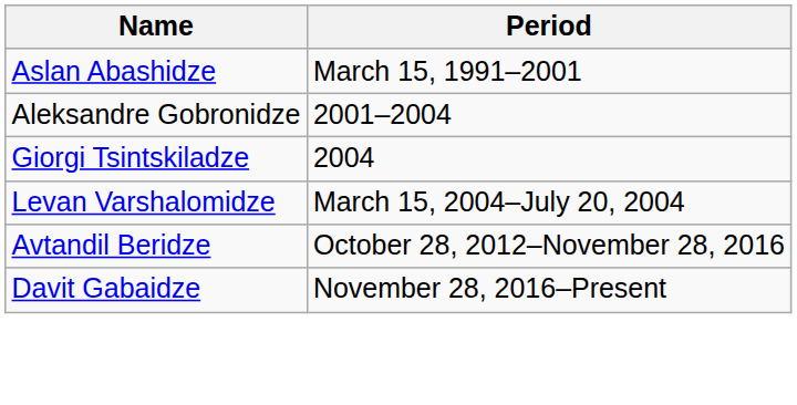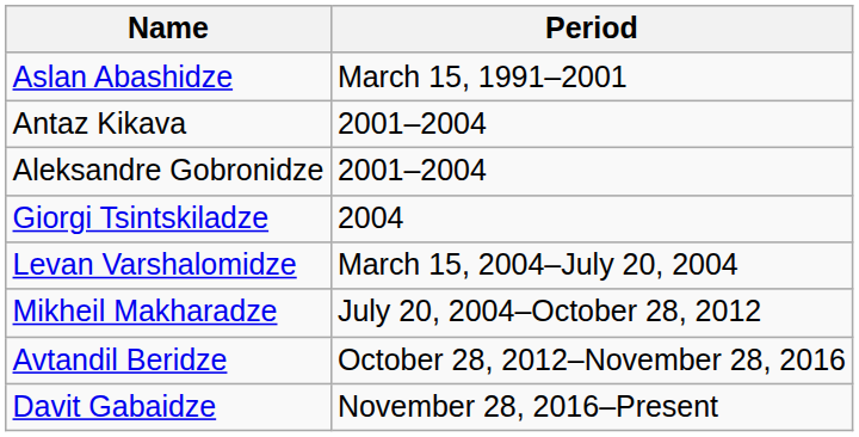+ row: Antaz Kikava | 2001–2004
+ row: Mikheil Makharadze | July 20, 2004–October 28, 2012
